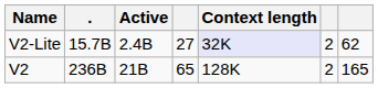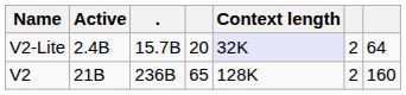columns swapped: . <-> Active
V2-Lite | column 4: 27 -> 20
V2-Lite | column 7: 62 -> 64
V2 | column 7: 165 -> 160
